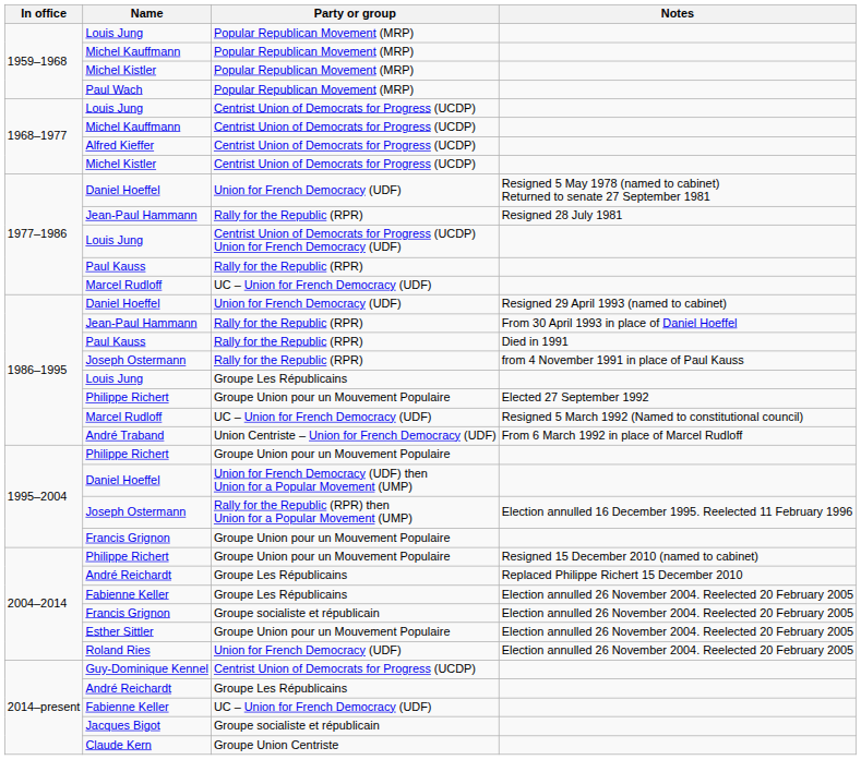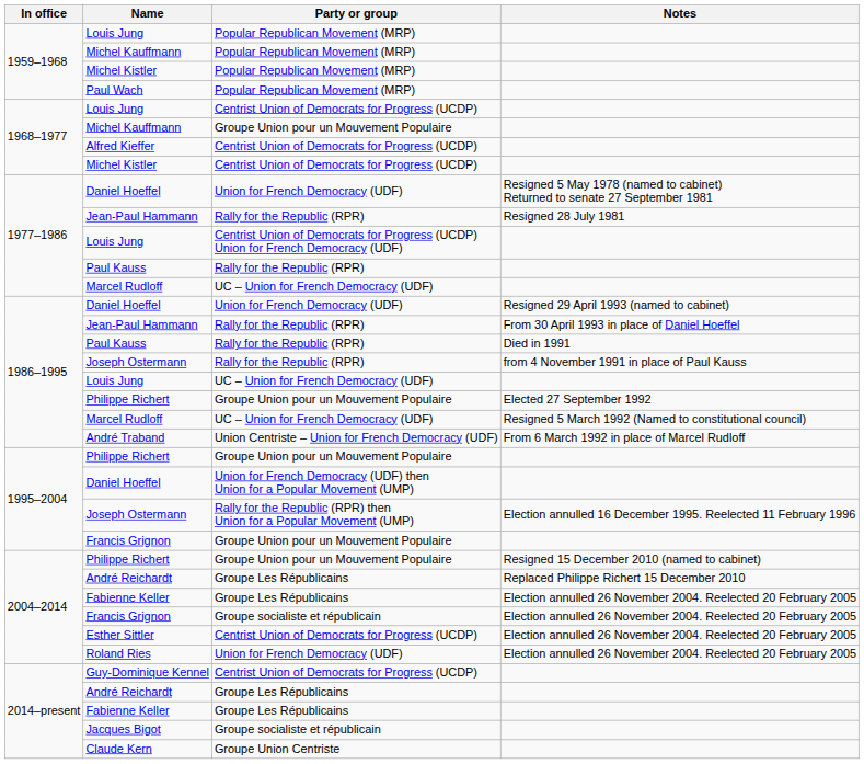1968–1977 / Michel Kauffmann | Party or group: Centrist Union of Democrats for Progress (UCDP) -> Groupe Union pour un Mouvement Populaire
1986–1995 / Louis Jung | Party or group: Groupe Les Républicains -> UC – Union for French Democracy (UDF)
Esther Sittler | Party or group: Groupe Union pour un Mouvement Populaire -> Centrist Union of Democrats for Progress (UCDP)
2014–present / Fabienne Keller | Party or group: UC – Union for French Democracy (UDF) -> Groupe Les Républicains
